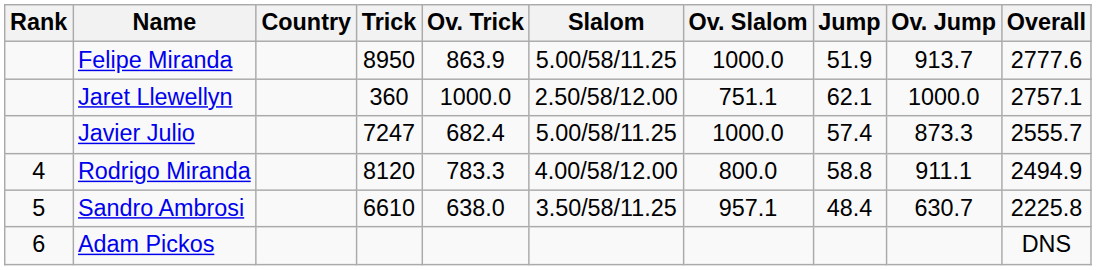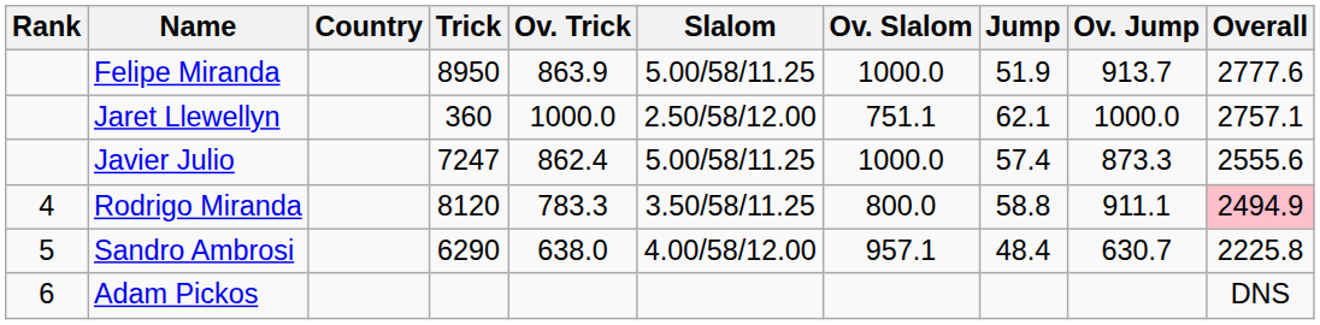Javier Julio | Ov. Trick: 682.4 -> 862.4
Javier Julio | Overall: 2555.7 -> 2555.6
Rodrigo Miranda | Slalom: 4.00/58/12.00 -> 3.50/58/11.25
Rodrigo Miranda | Overall: no background -> pink background
Sandro Ambrosi | Trick: 6610 -> 6290
Sandro Ambrosi | Slalom: 3.50/58/11.25 -> 4.00/58/12.00
